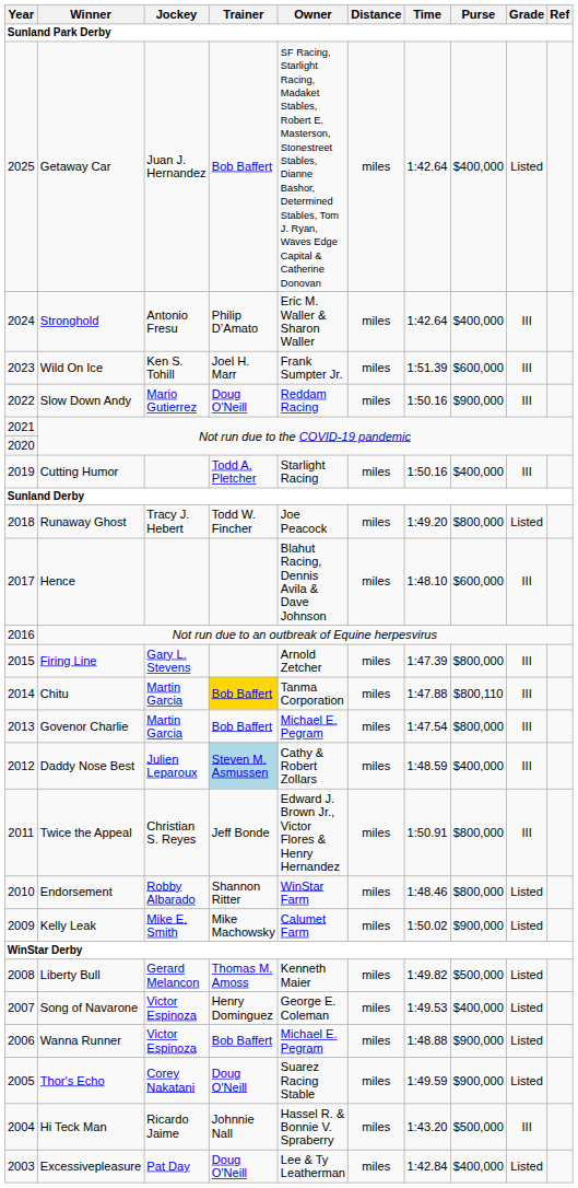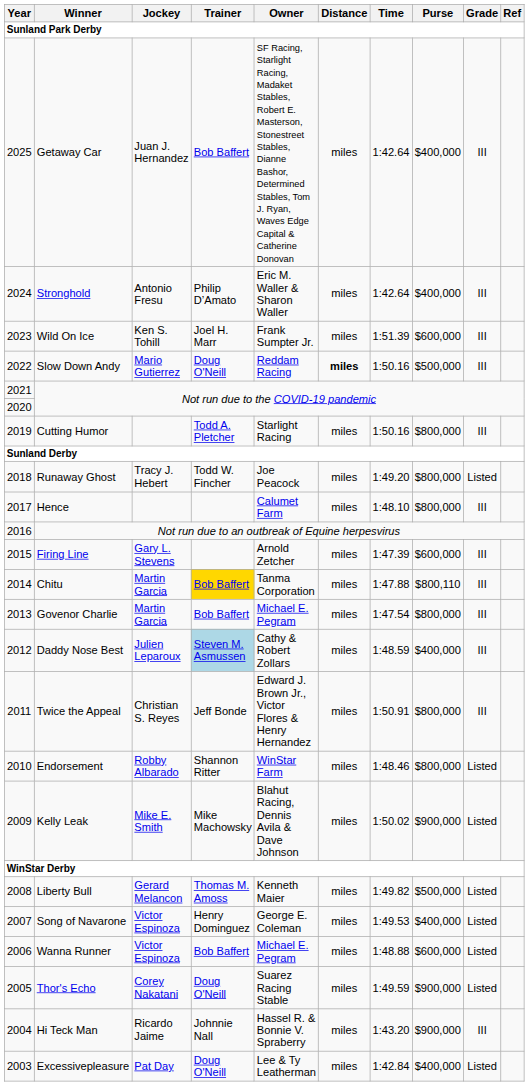Getaway Car | Grade: Listed -> III
Slow Down Andy | Distance: normal -> bold
Slow Down Andy | Purse: $900,000 -> $500,000
Cutting Humor | Purse: $400,000 -> $800,000
Hence | Owner: Blahut Racing, Dennis Avila & Dave Johnson -> Calumet Farm
Hence | Purse: $600,000 -> $800,000
Firing Line | Purse: $800,000 -> $600,000
Kelly Leak | Owner: Calumet Farm -> Blahut Racing, Dennis Avila & Dave Johnson
Wanna Runner | Purse: $900,000 -> $600,000
Hi Teck Man | Purse: $500,000 -> $900,000
